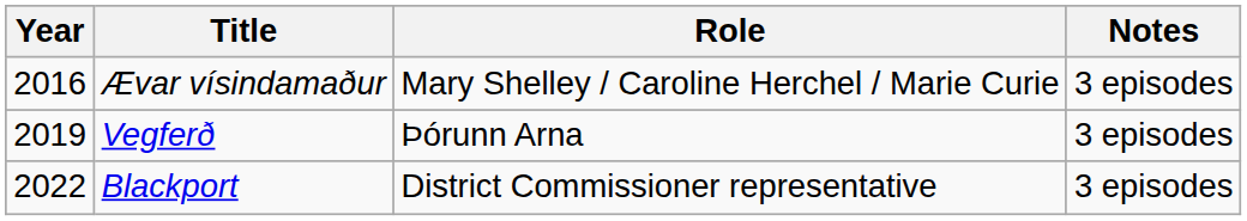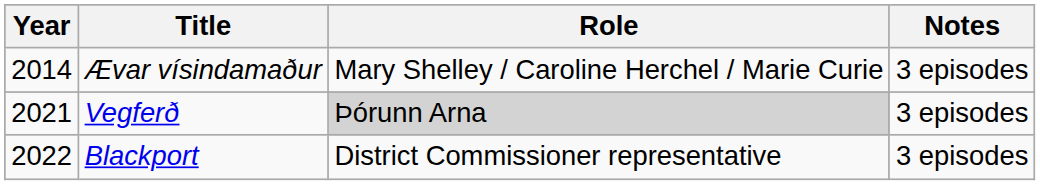Ævar vísindamaður | Year: 2016 -> 2014
Vegferð | Year: 2019 -> 2021
Vegferð | Role: no background -> lightgrey background
